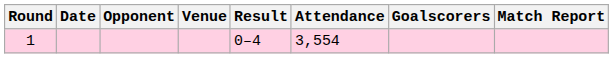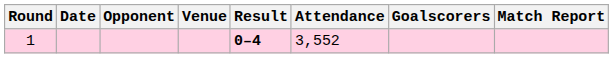1 | Result: normal -> bold
1 | Attendance: 3,554 -> 3,552
